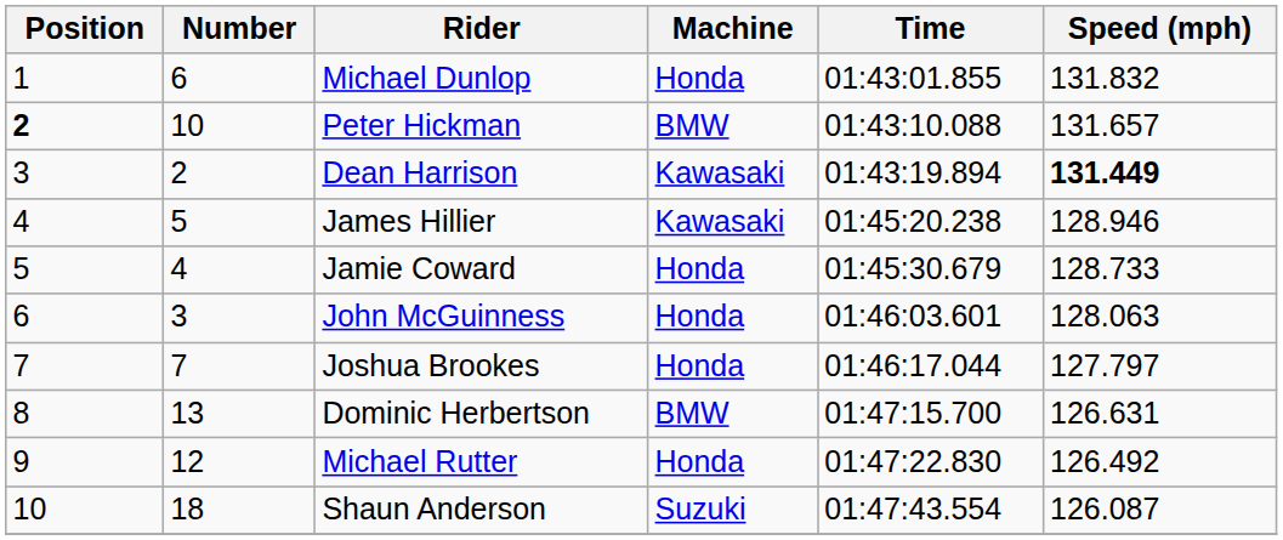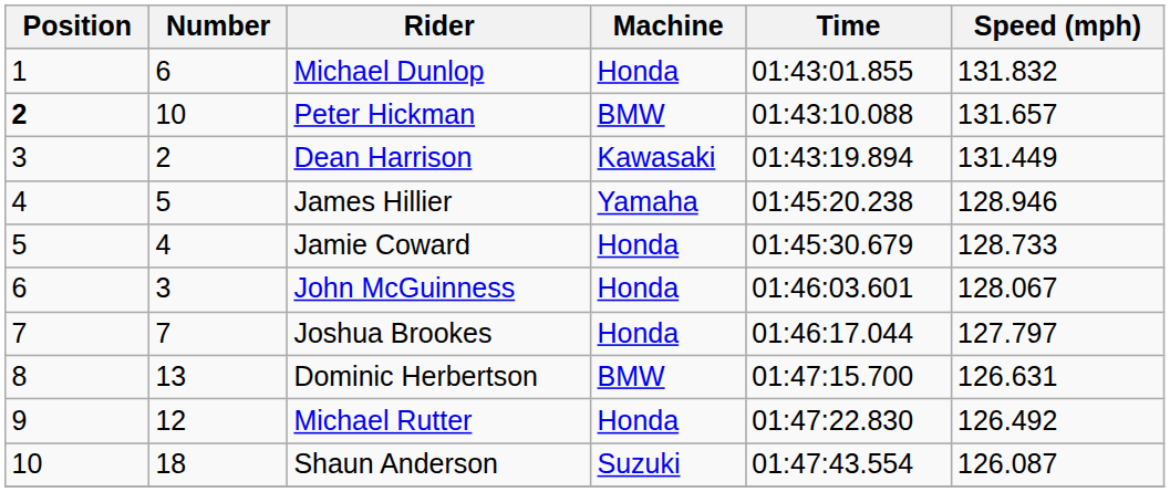Dean Harrison | Speed (mph): bold -> normal
James Hillier | Machine: Kawasaki -> Yamaha
John McGuinness | Speed (mph): 128.063 -> 128.067
